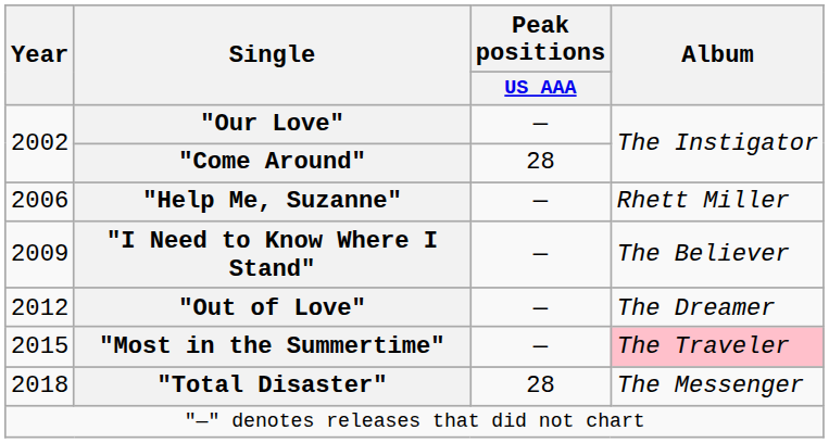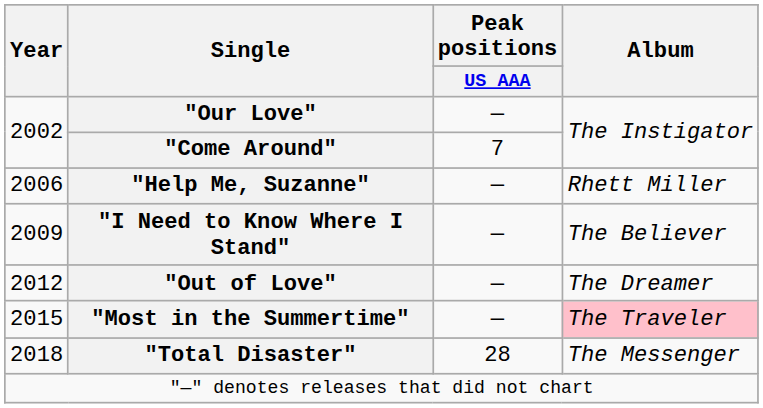"Come Around" | Peak positions / US AAA: 28 -> 7
